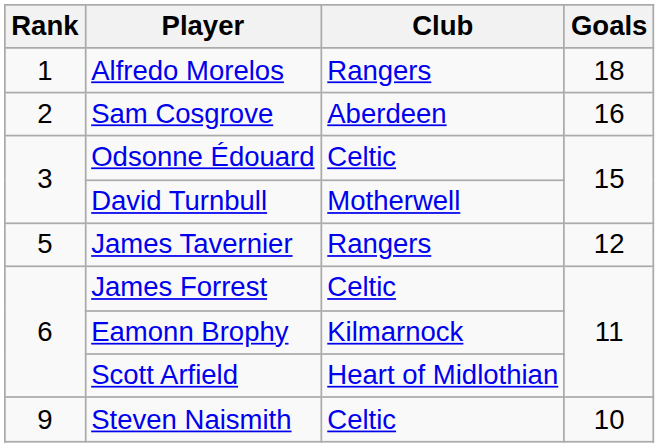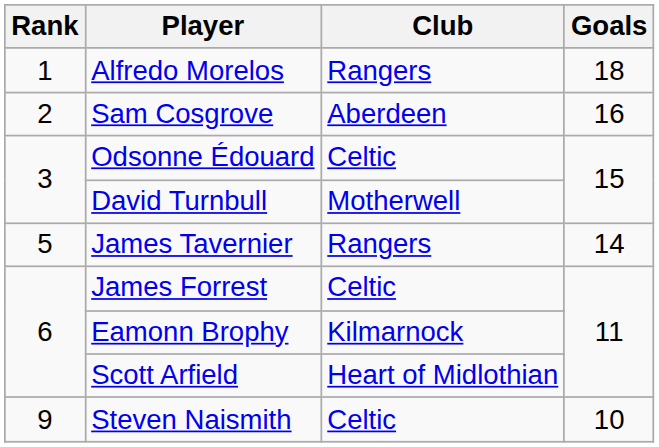James Tavernier | Goals: 12 -> 14
